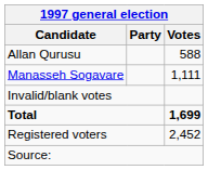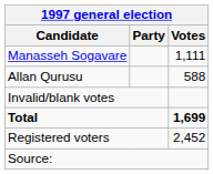rows swapped: Manasseh Sogavare <-> Allan Qurusu
